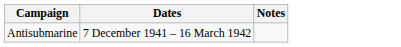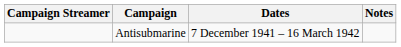+ column: Campaign Streamer
